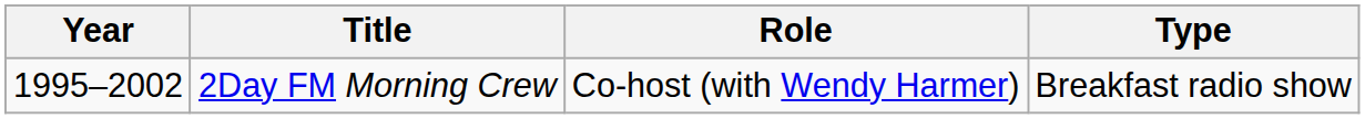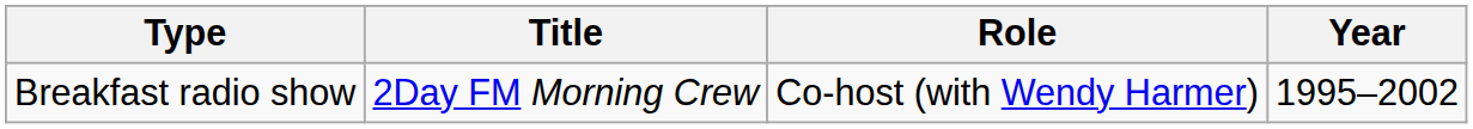columns swapped: Year <-> Type
